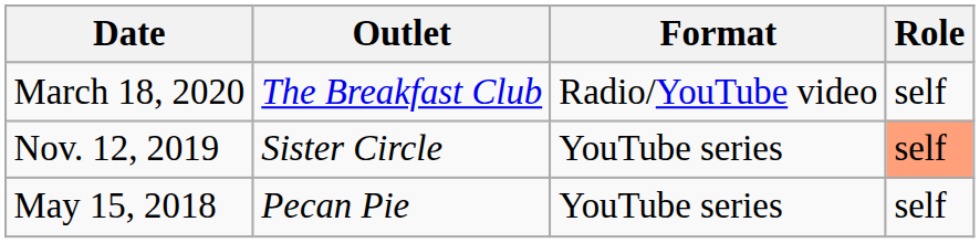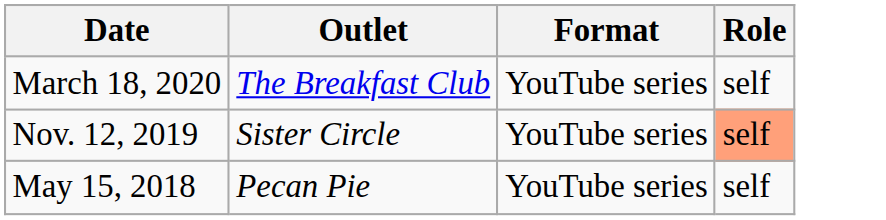March 18, 2020 | Format: Radio/YouTube video -> YouTube series
